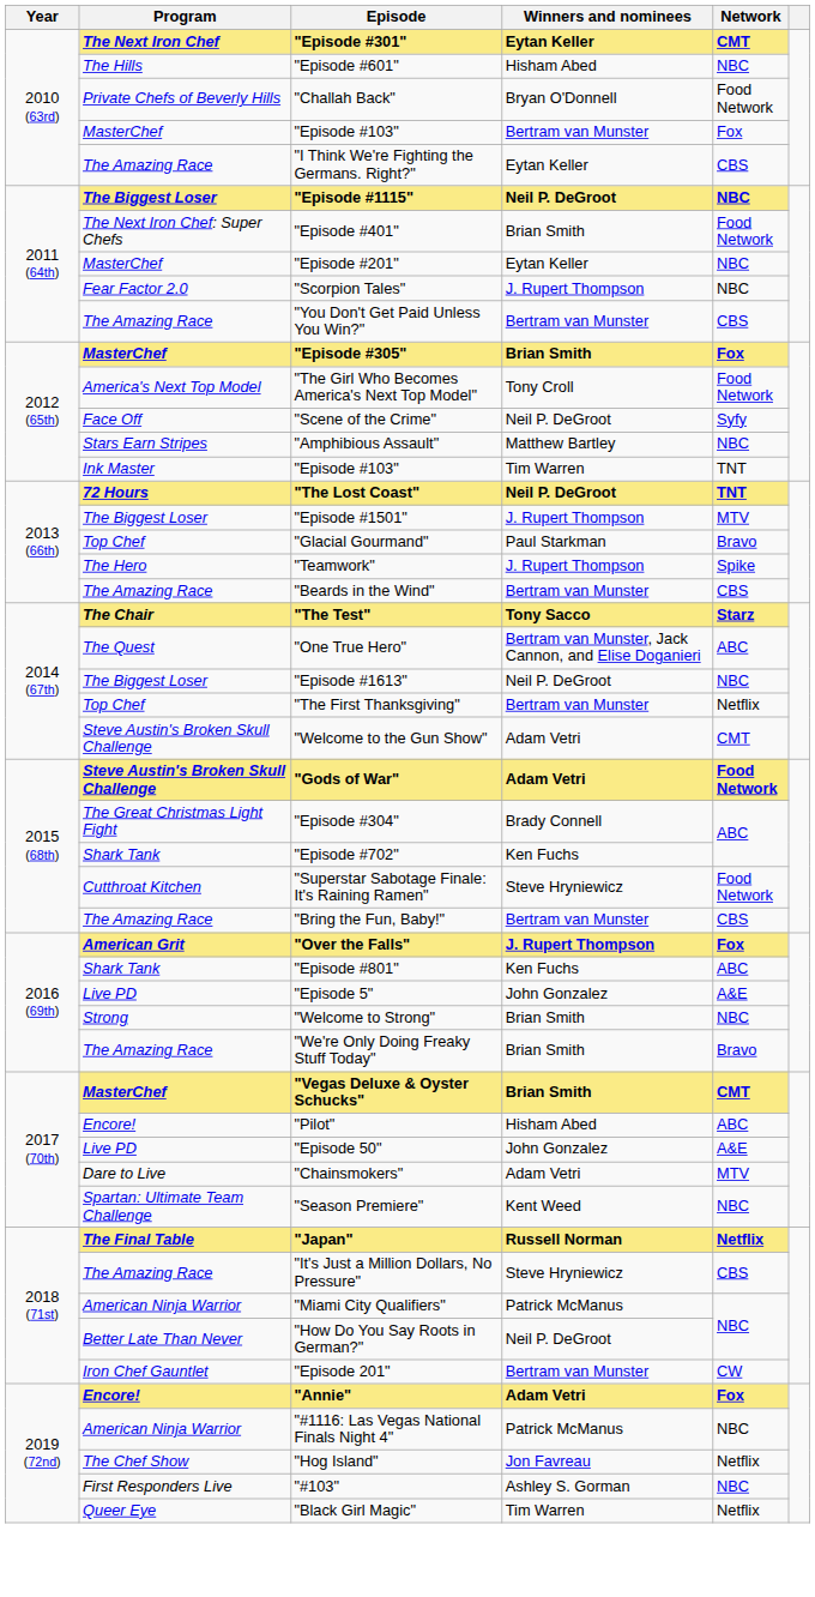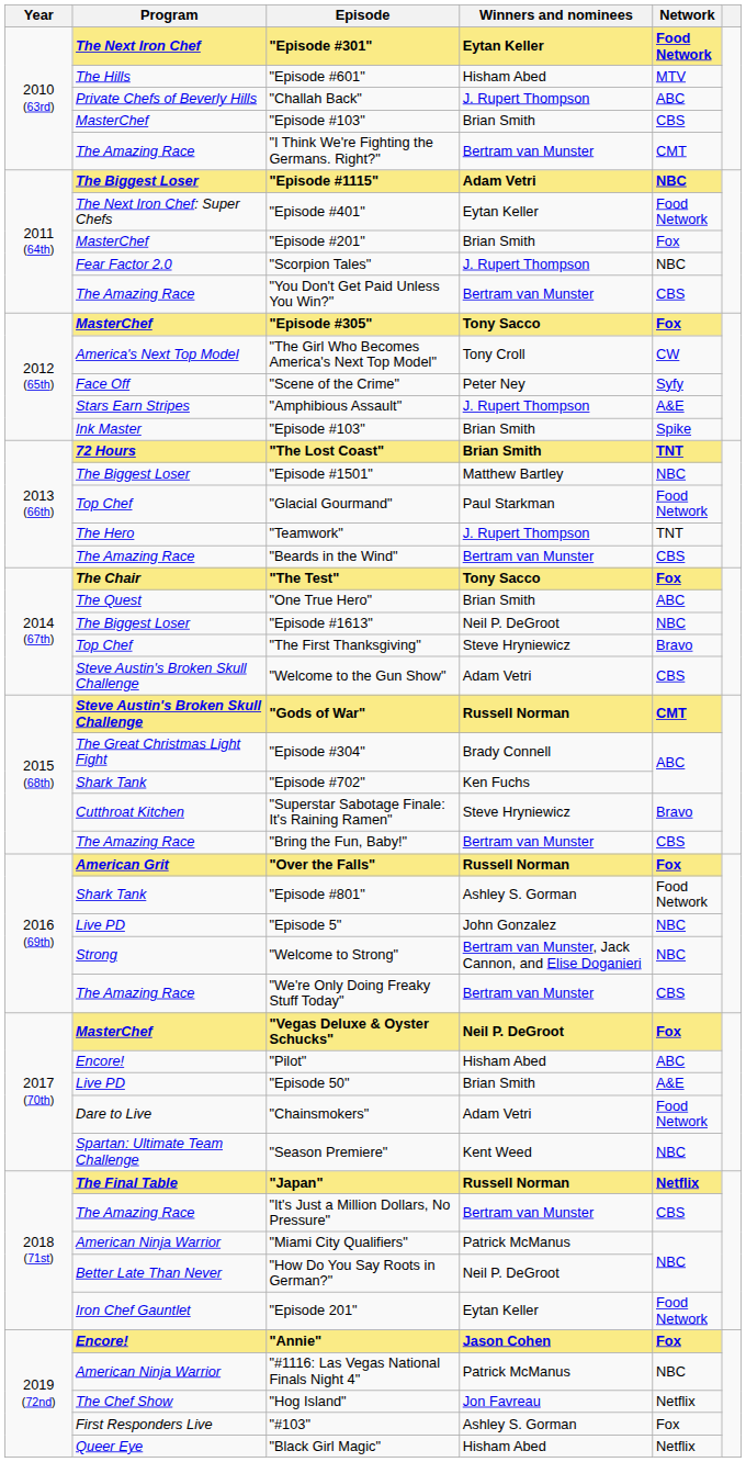"Episode #301" | Network: CMT -> Food Network
"Episode #601" | Network: NBC -> MTV
"Challah Back" | Winners and nominees: Bryan O'Donnell -> J. Rupert Thompson
"Challah Back" | Network: Food Network -> ABC
MasterChef / "Episode #103" | Winners and nominees: Bertram van Munster -> Brian Smith
MasterChef / "Episode #103" | Network: Fox -> CBS
"I Think We're Fighting the Germans. Right?" | Winners and nominees: Eytan Keller -> Bertram van Munster
"I Think We're Fighting the Germans. Right?" | Network: CBS -> CMT
"Episode #1115" | Winners and nominees: Neil P. DeGroot -> Adam Vetri
"Episode #401" | Winners and nominees: Brian Smith -> Eytan Keller
"Episode #201" | Winners and nominees: Eytan Keller -> Brian Smith
"Episode #201" | Network: NBC -> Fox
"Episode #305" | Winners and nominees: Brian Smith -> Tony Sacco
"The Girl Who Becomes America's Next Top Model" | Network: Food Network -> CW
"Scene of the Crime" | Winners and nominees: Neil P. DeGroot -> Peter Ney
"Amphibious Assault" | Winners and nominees: Matthew Bartley -> J. Rupert Thompson
"Amphibious Assault" | Network: NBC -> A&E
Ink Master / "Episode #103" | Winners and nominees: Tim Warren -> Brian Smith
Ink Master / "Episode #103" | Network: TNT -> Spike
"The Lost Coast" | Winners and nominees: Neil P. DeGroot -> Brian Smith
"Episode #1501" | Winners and nominees: J. Rupert Thompson -> Matthew Bartley
"Episode #1501" | Network: MTV -> NBC
"Glacial Gourmand" | Network: Bravo -> Food Network
"Teamwork" | Network: Spike -> TNT
"The Test" | Network: Starz -> Fox
"One True Hero" | Winners and nominees: Bertram van Munster, Jack Cannon, and Elise Doganieri -> Brian Smith
"The First Thanksgiving" | Winners and nominees: Bertram van Munster -> Steve Hryniewicz
"The First Thanksgiving" | Network: Netflix -> Bravo
"Welcome to the Gun Show" | Network: CMT -> CBS
"Gods of War" | Winners and nominees: Adam Vetri -> Russell Norman
"Gods of War" | Network: Food Network -> CMT
"Superstar Sabotage Finale: It's Raining Ramen" | Network: Food Network -> Bravo
"Over the Falls" | Winners and nominees: J. Rupert Thompson -> Russell Norman
"Episode #801" | Winners and nominees: Ken Fuchs -> Ashley S. Gorman
"Episode #801" | Network: ABC -> Food Network
"Episode 5" | Network: A&E -> NBC
"Welcome to Strong" | Winners and nominees: Brian Smith -> Bertram van Munster, Jack Cannon, and Elise Doganieri
"We're Only Doing Freaky Stuff Today" | Winners and nominees: Brian Smith -> Bertram van Munster
"We're Only Doing Freaky Stuff Today" | Network: Bravo -> CBS
"Vegas Deluxe & Oyster Schucks" | Winners and nominees: Brian Smith -> Neil P. DeGroot
"Vegas Deluxe & Oyster Schucks" | Network: CMT -> Fox
"Episode 50" | Winners and nominees: John Gonzalez -> Brian Smith
"Chainsmokers" | Network: MTV -> Food Network
"It's Just a Million Dollars, No Pressure" | Winners and nominees: Steve Hryniewicz -> Bertram van Munster
"Episode 201" | Winners and nominees: Bertram van Munster -> Eytan Keller
"Episode 201" | Network: CW -> Food Network
"Annie" | Winners and nominees: Adam Vetri -> Jason Cohen
"#103" | Network: NBC -> Fox
"Black Girl Magic" | Winners and nominees: Tim Warren -> Hisham Abed
